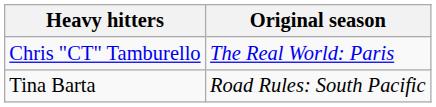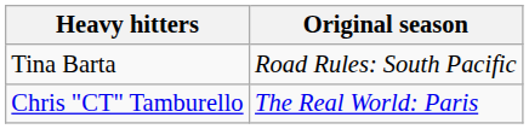rows swapped: Chris "CT" Tamburello <-> Tina Barta
